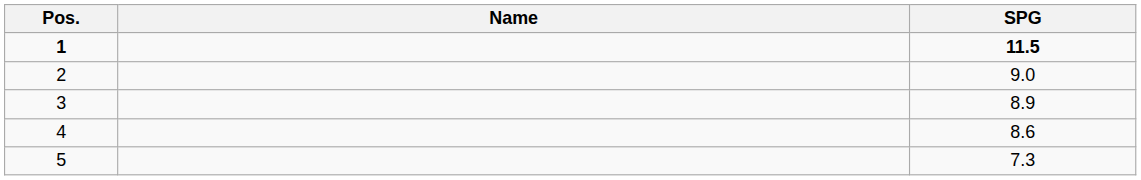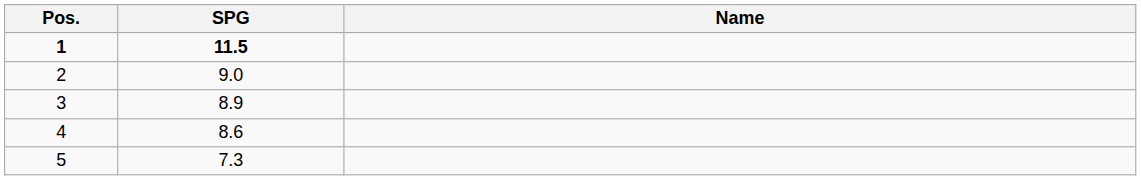columns swapped: Name <-> SPG
